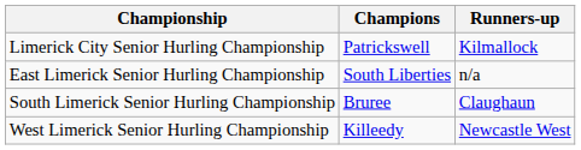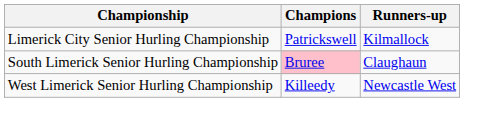- row: East Limerick Senior Hurling Championship | South Liberties | n/a
South Limerick Senior Hurling Championship | Champions: no background -> pink background
